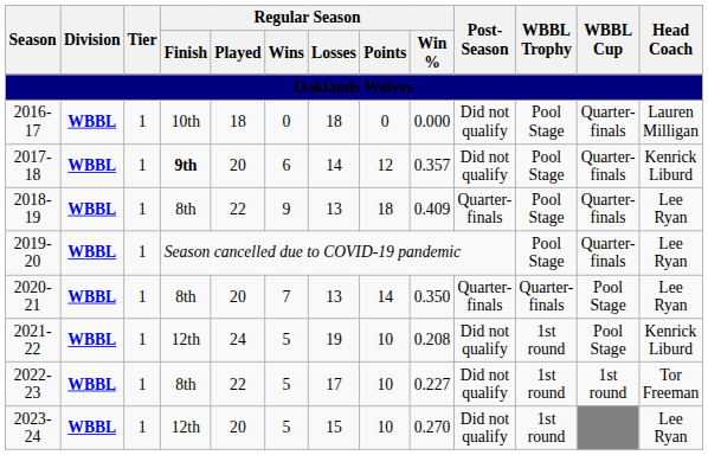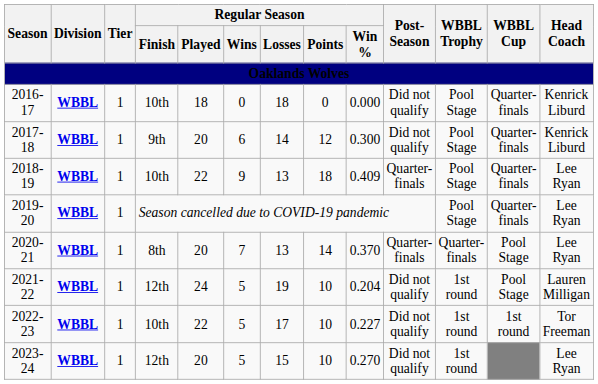2016-17 | Head Coach: Lauren Milligan -> Kenrick Liburd
2017-18 | Regular Season / Finish: bold -> normal
2017-18 | Regular Season / Win %: 0.357 -> 0.300
2018-19 | Regular Season / Finish: 8th -> 10th
2020-21 | Regular Season / Win %: 0.350 -> 0.370
2021-22 | Regular Season / Win %: 0.208 -> 0.204
2021-22 | Head Coach: Kenrick Liburd -> Lauren Milligan
2022-23 | Regular Season / Finish: 8th -> 10th
